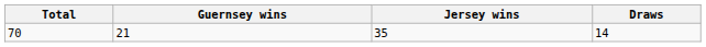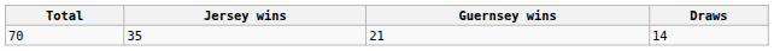columns swapped: Guernsey wins <-> Jersey wins
